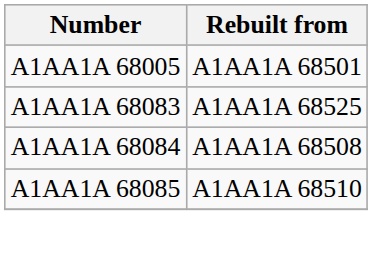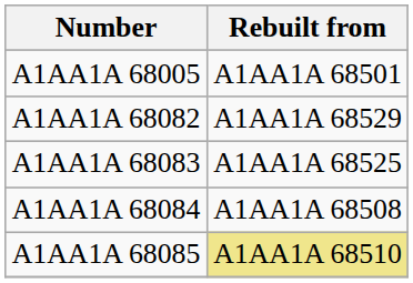+ row: A1AA1A 68082 | A1AA1A 68529
A1AA1A 68085 | Rebuilt from: no background -> khaki background
